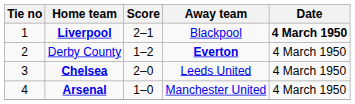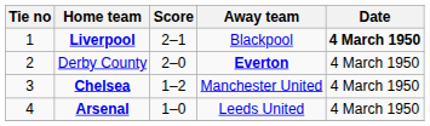Derby County | Score: 1–2 -> 2–0
Chelsea | Score: 2–0 -> 1–2
Chelsea | Away team: Leeds United -> Manchester United
Arsenal | Away team: Manchester United -> Leeds United
